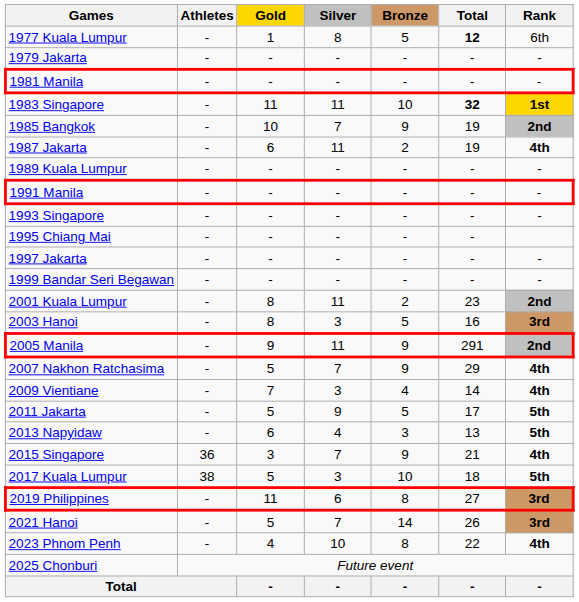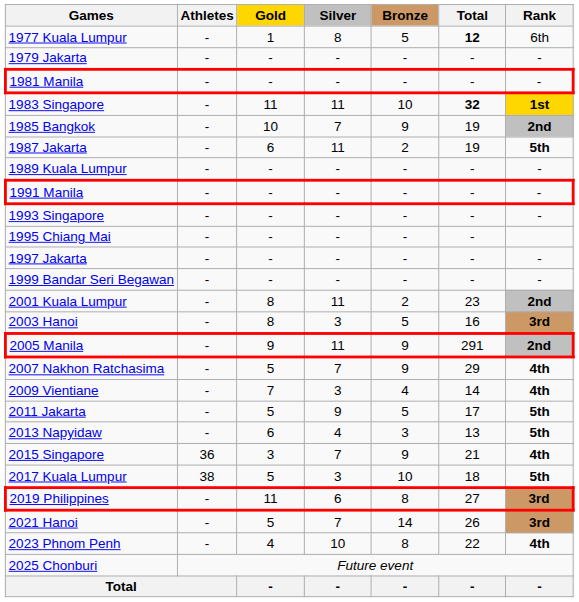1987 Jakarta | Rank: 4th -> 5th
